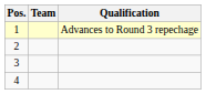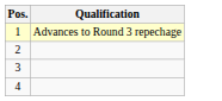- column: Team
